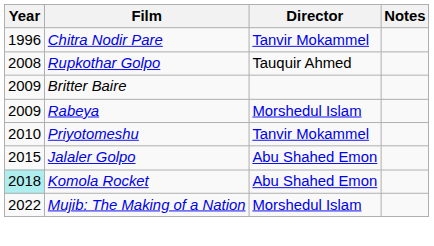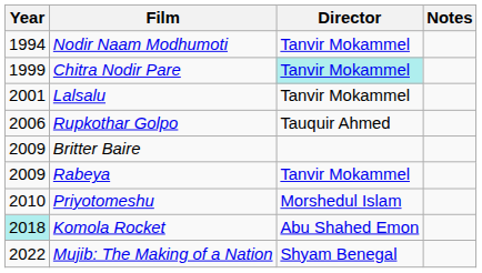+ row: 1994 | Nodir Naam Modhumoti | Tanvir Mokammel
Chitra Nodir Pare | Year: 1996 -> 1999
Chitra Nodir Pare | Director: no background -> paleturquoise background
+ row: 2001 | Lalsalu | Tanvir Mokammel
Rupkothar Golpo | Year: 2008 -> 2006
Rabeya | Director: Morshedul Islam -> Tanvir Mokammel
Priyotomeshu | Director: Tanvir Mokammel -> Morshedul Islam
- row: 2015 | Jalaler Golpo | Abu Shahed Emon
Mujib: The Making of a Nation | Director: Morshedul Islam -> Shyam Benegal
